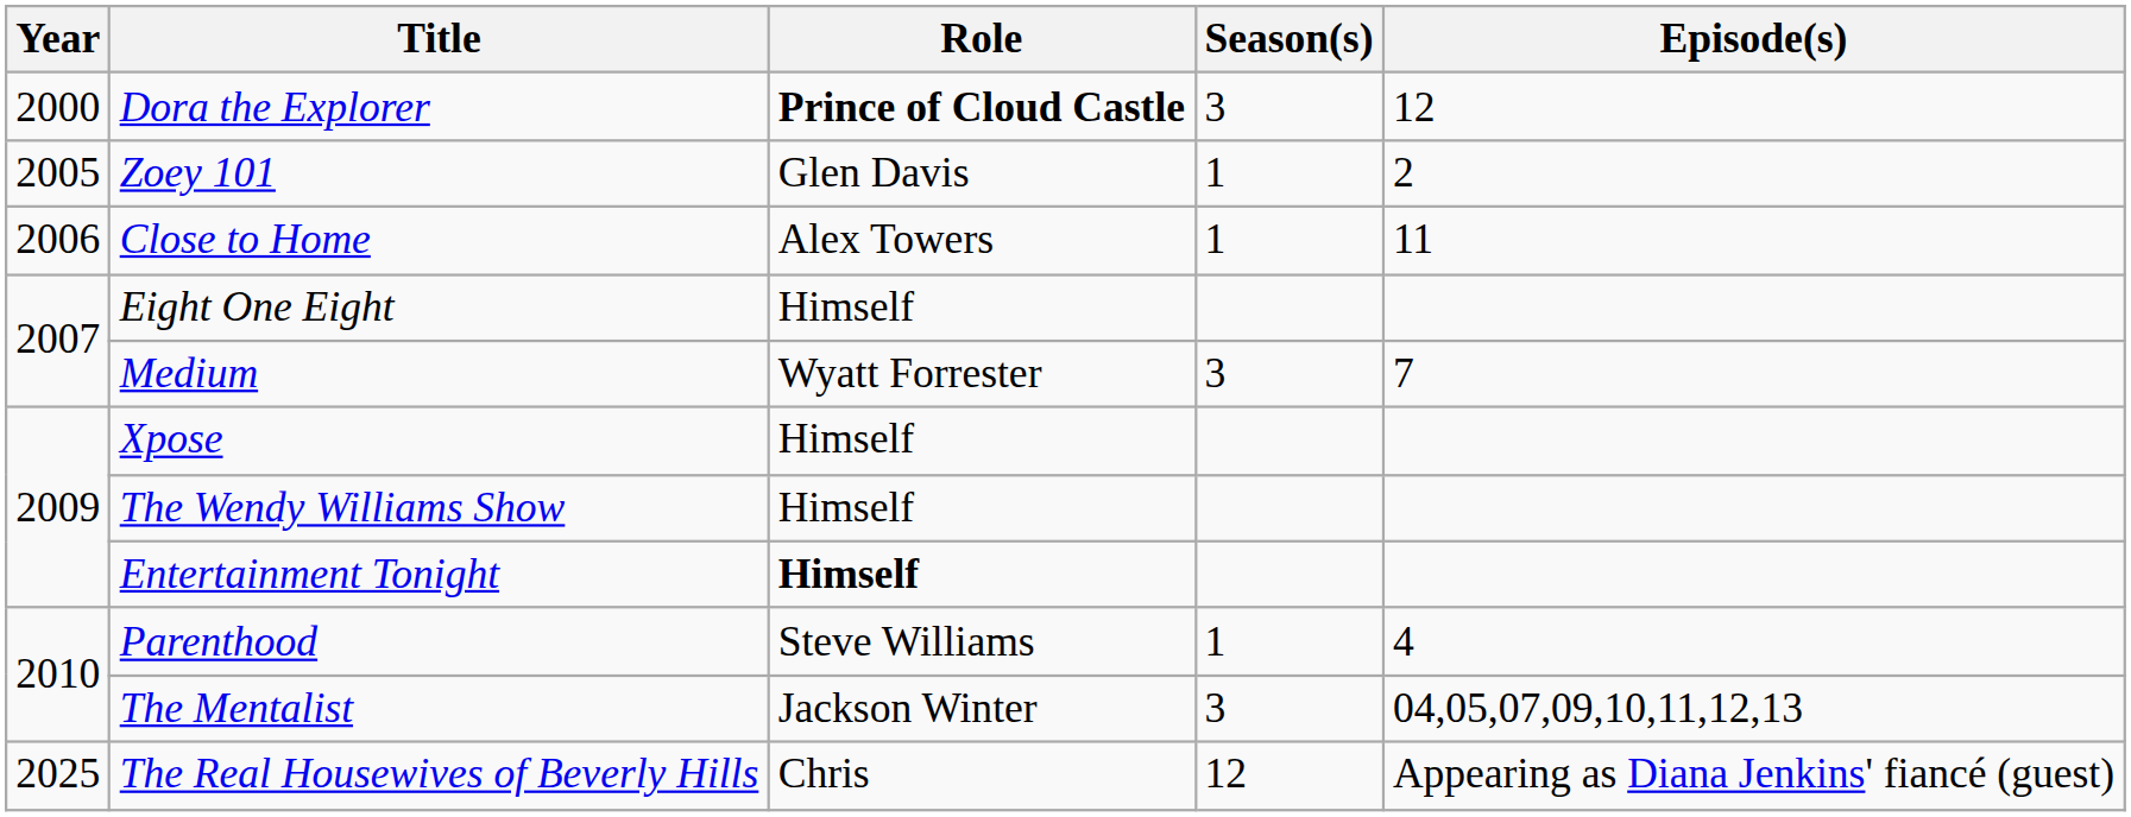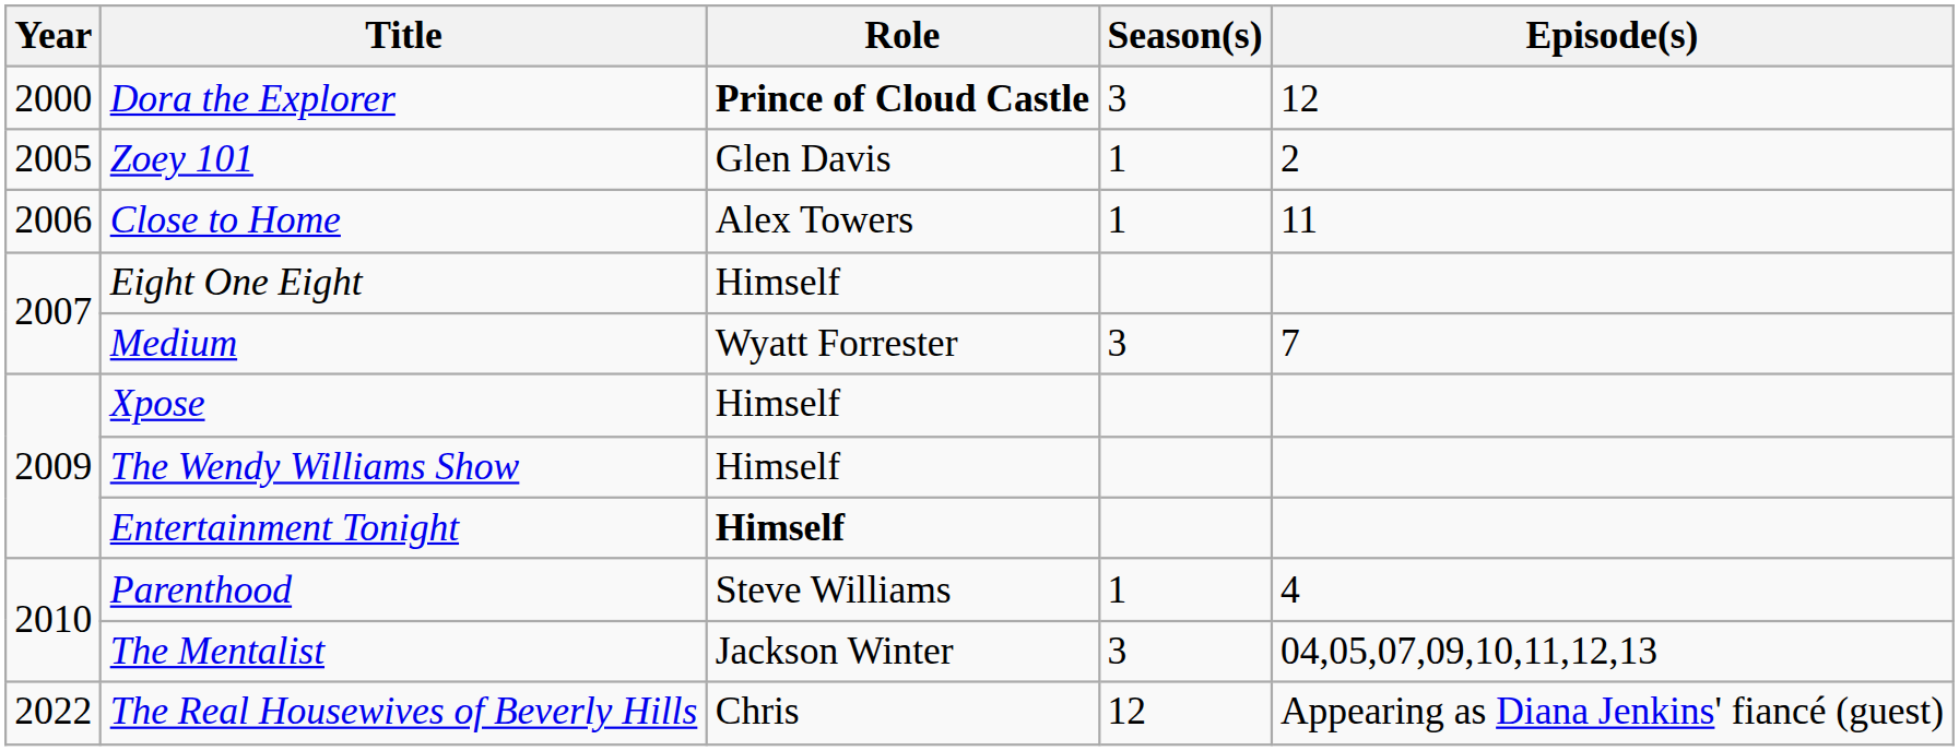The Real Housewives of Beverly Hills | Year: 2025 -> 2022
